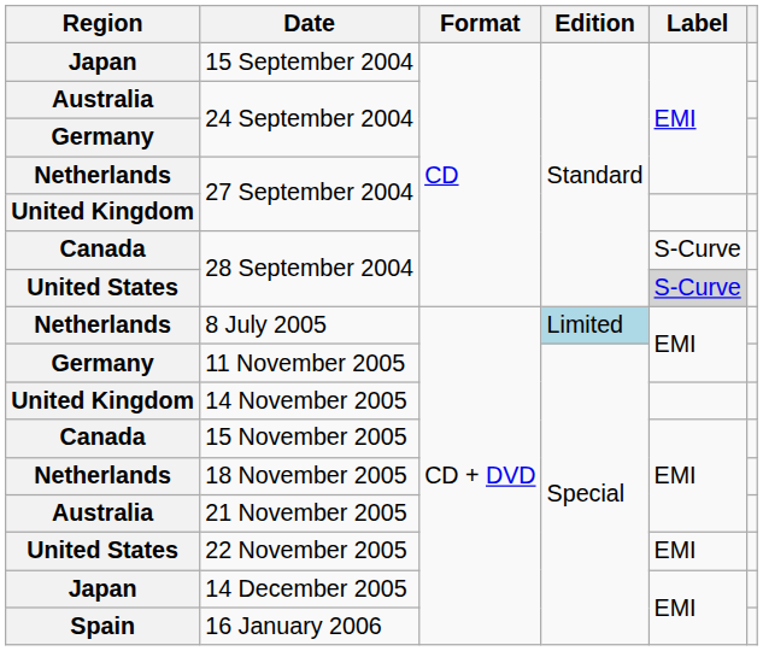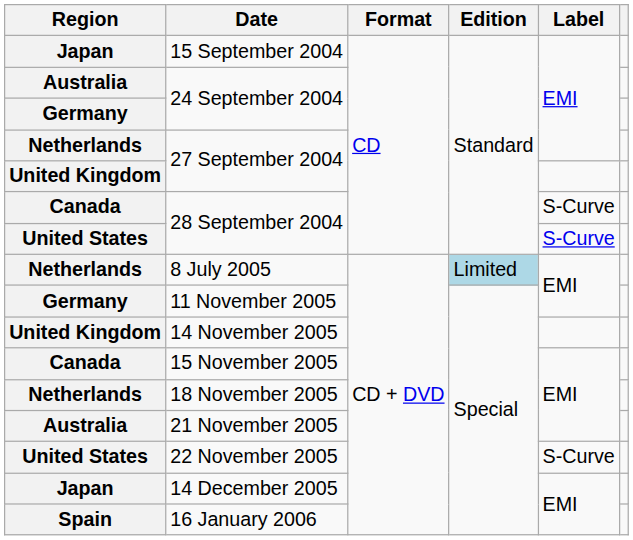United States / 28 September 2004 | Label: lightgrey background -> no background
22 November 2005 | Label: EMI -> S-Curve
